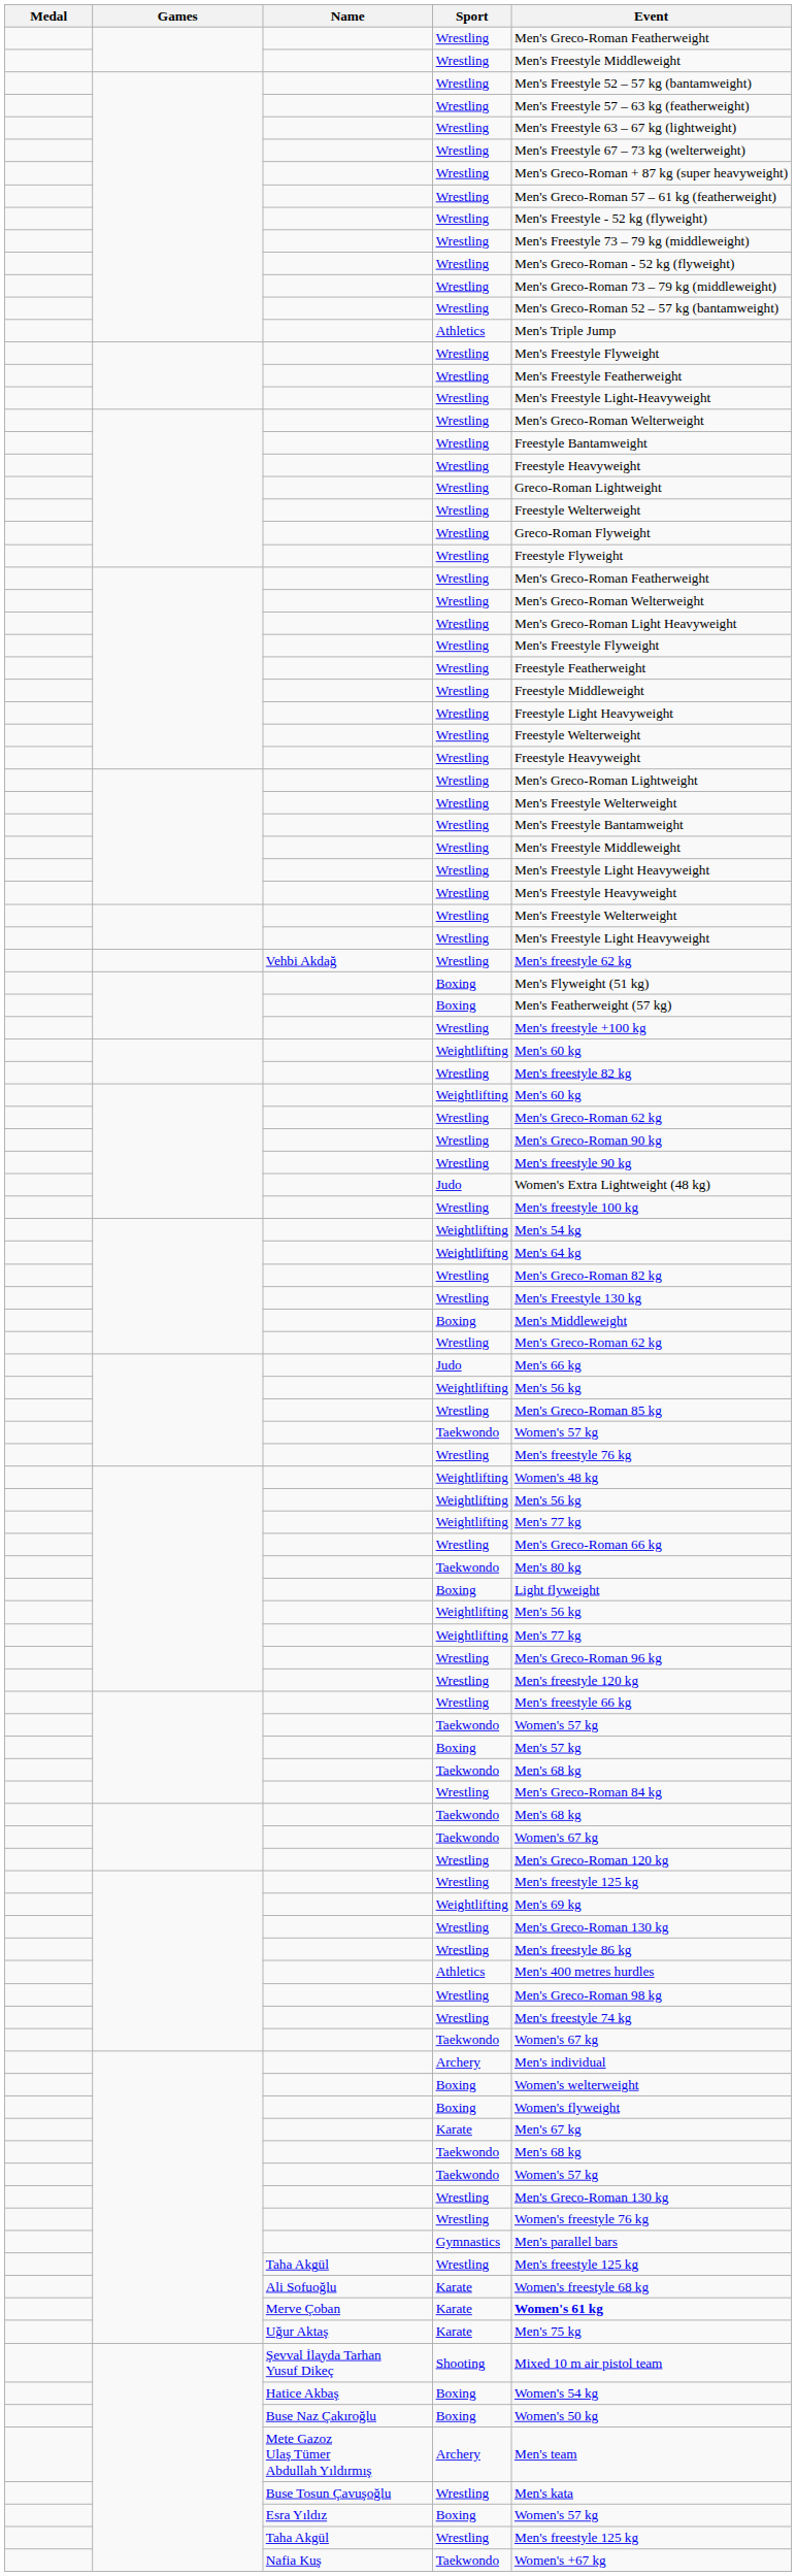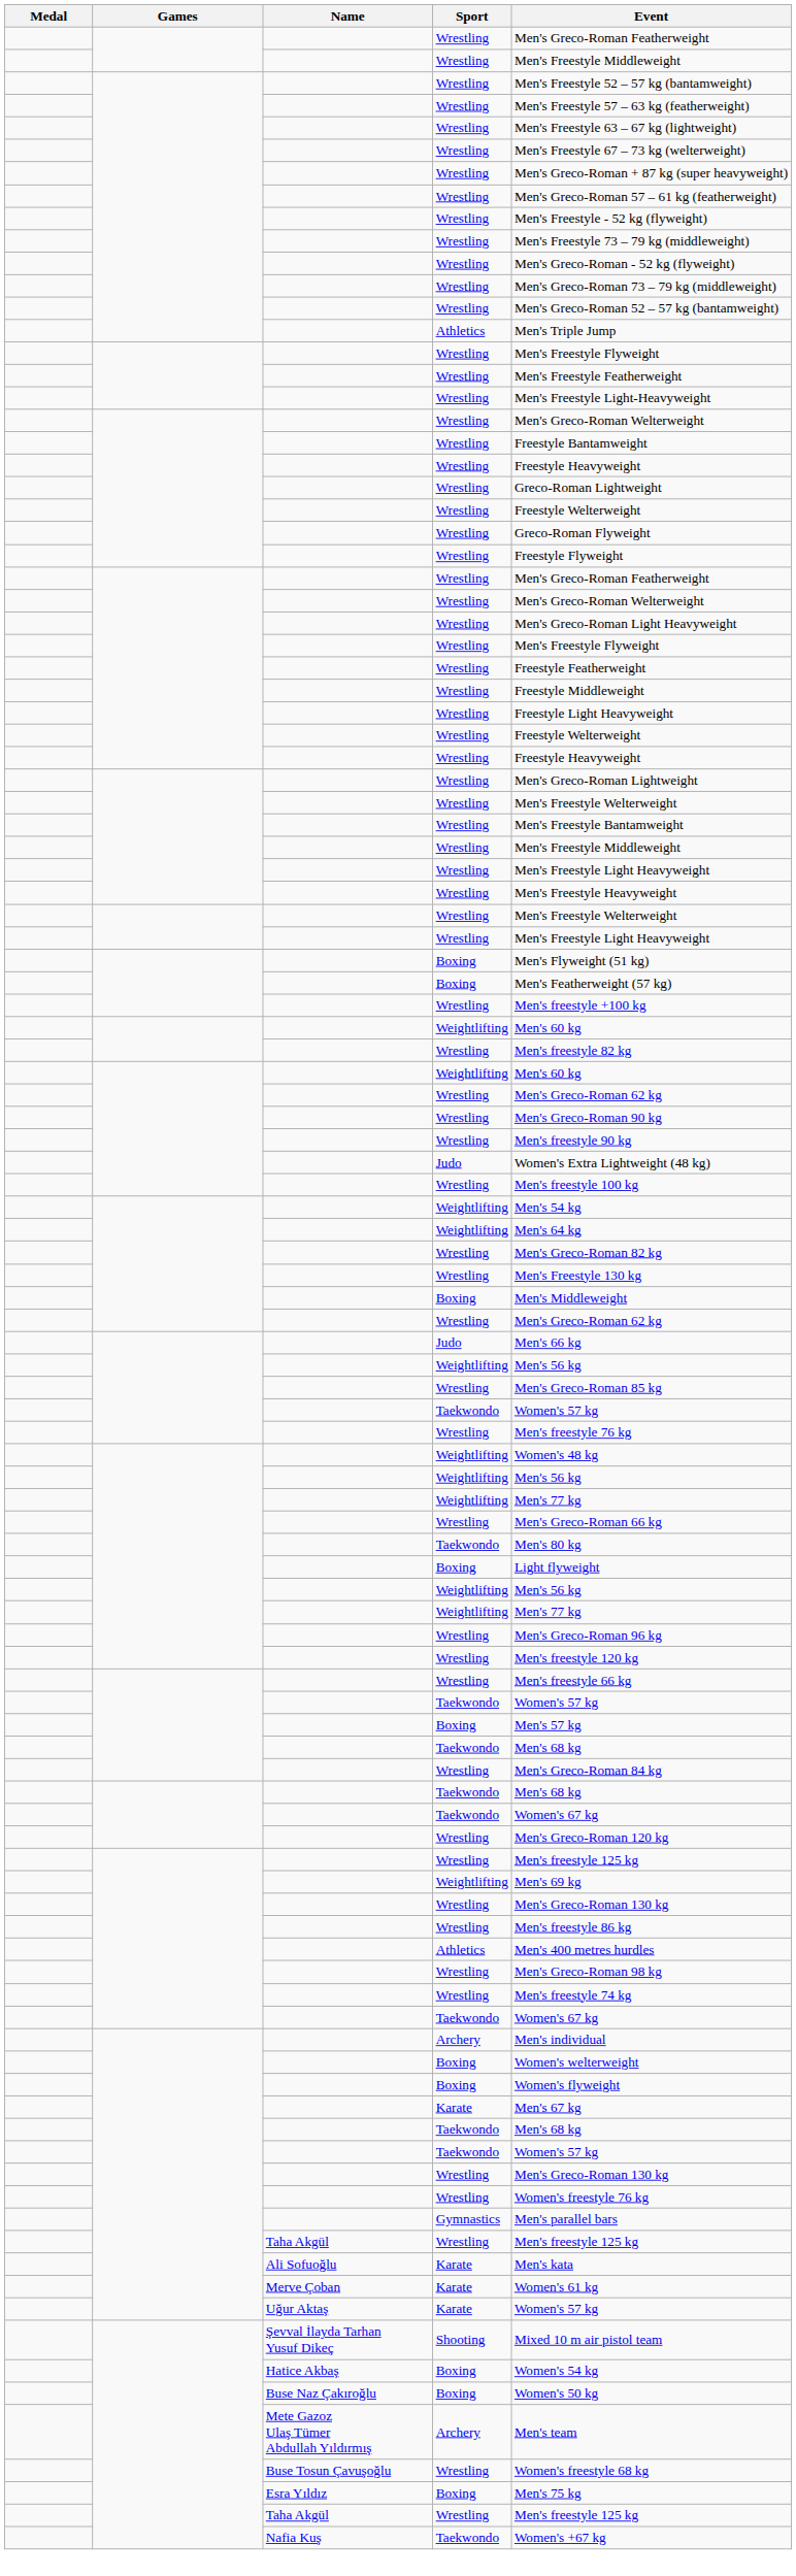- row: Vehbi Akdağ | Wrestling | Men's freestyle 62 kg
Ali Sofuoğlu | Event: Women's freestyle 68 kg -> Men's kata
Merve Çoban | Event: bold -> normal
Uğur Aktaş | Event: Men's 75 kg -> Women's 57 kg
Buse Tosun Çavuşoğlu | Event: Men's kata -> Women's freestyle 68 kg
Esra Yıldız | Event: Women's 57 kg -> Men's 75 kg
